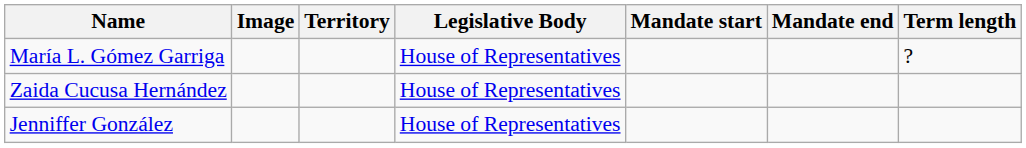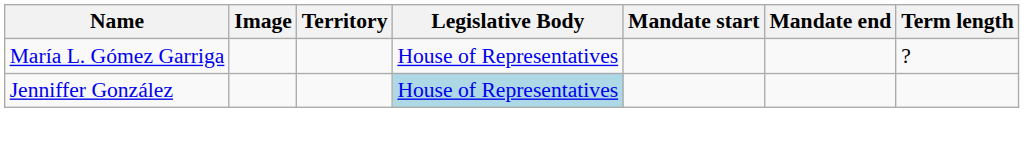- row: Zaida Cucusa Hernández | House of Representatives
Jenniffer González | Legislative Body: no background -> lightblue background
